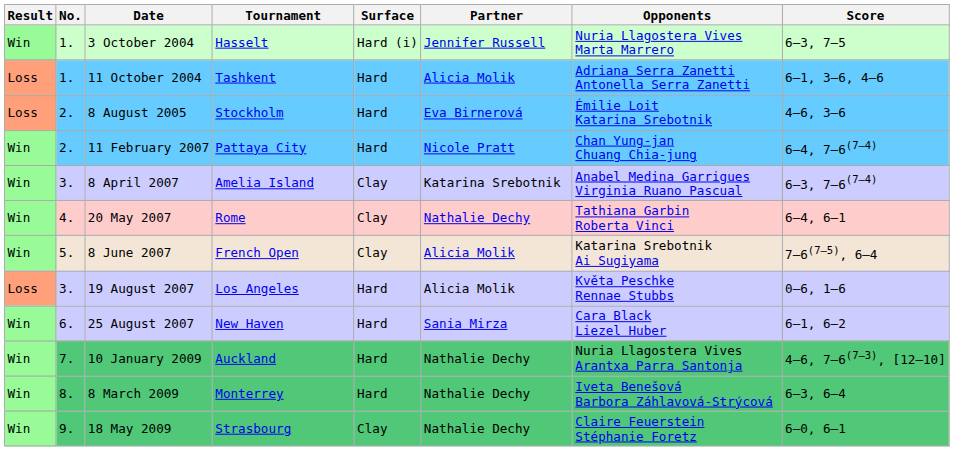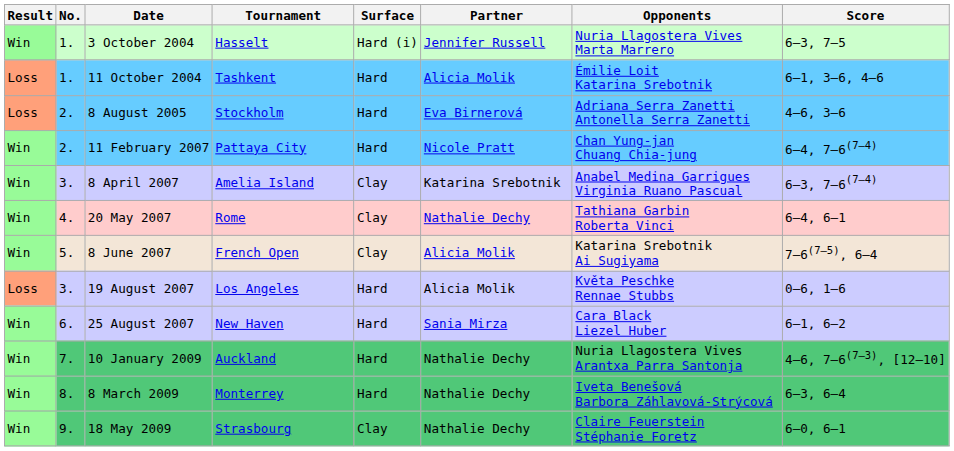11 October 2004 | Opponents: Adriana Serra Zanetti Antonella Serra Zanetti -> Émilie Loit Katarina Srebotnik
8 August 2005 | Opponents: Émilie Loit Katarina Srebotnik -> Adriana Serra Zanetti Antonella Serra Zanetti
